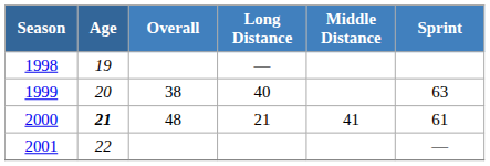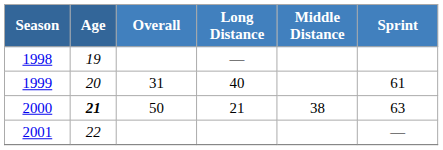1999 | Overall: 38 -> 31
1999 | Sprint: 63 -> 61
2000 | Overall: 48 -> 50
2000 | Middle Distance: 41 -> 38
2000 | Sprint: 61 -> 63
